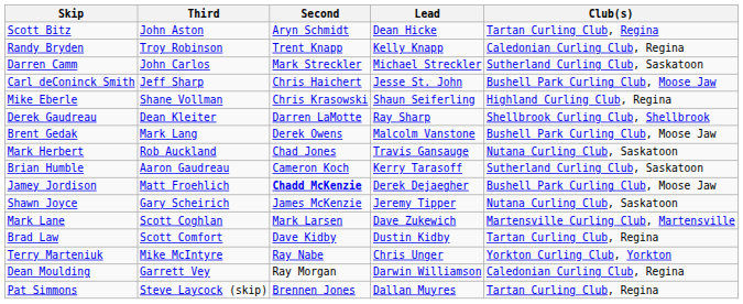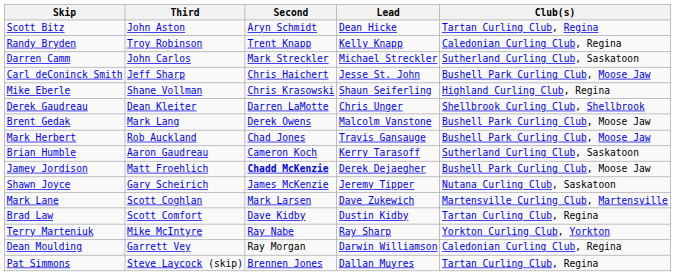Derek Gaudreau | Lead: Ray Sharp -> Chris Unger
Mark Herbert | Club(s): Nutana Curling Club, Saskatoon -> Bushell Park Curling Club, Moose Jaw
Terry Marteniuk | Lead: Chris Unger -> Ray Sharp
